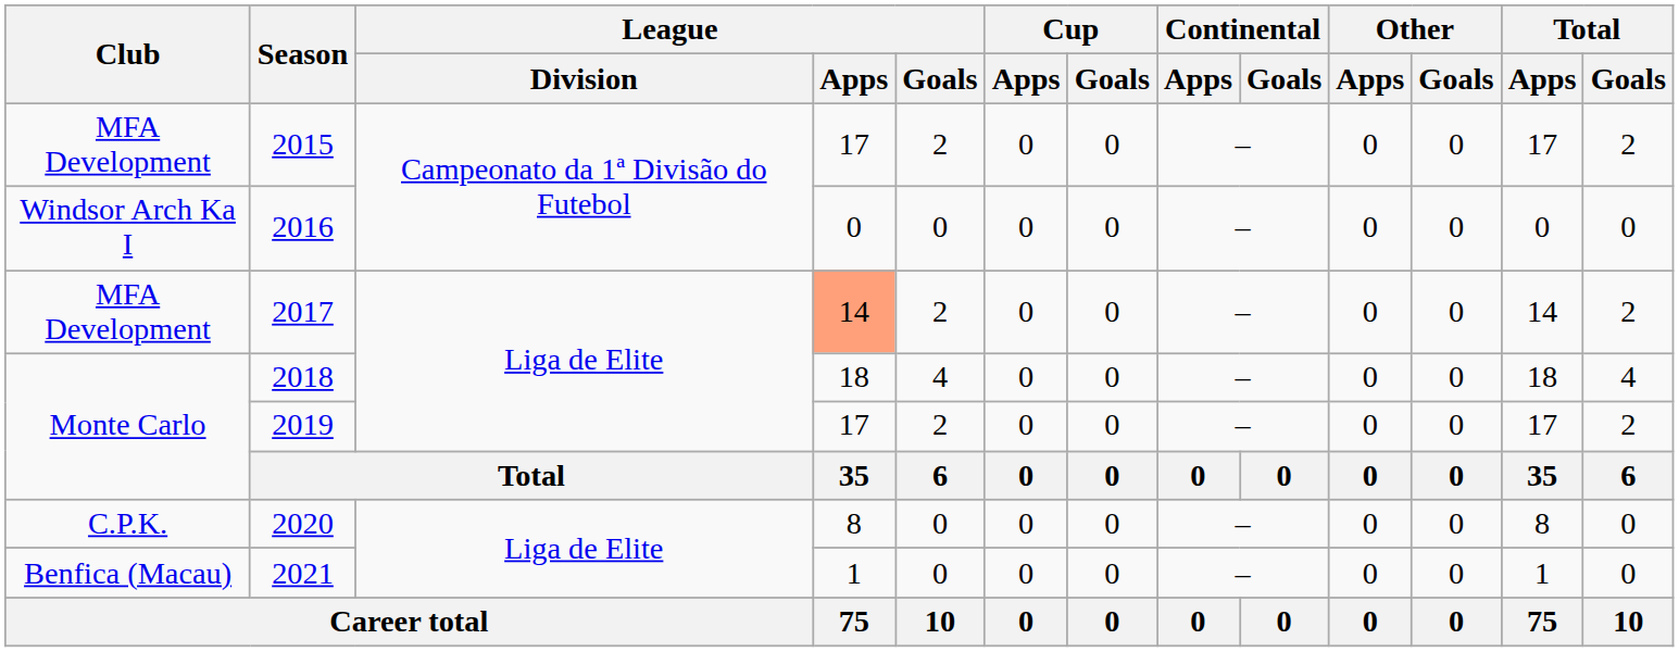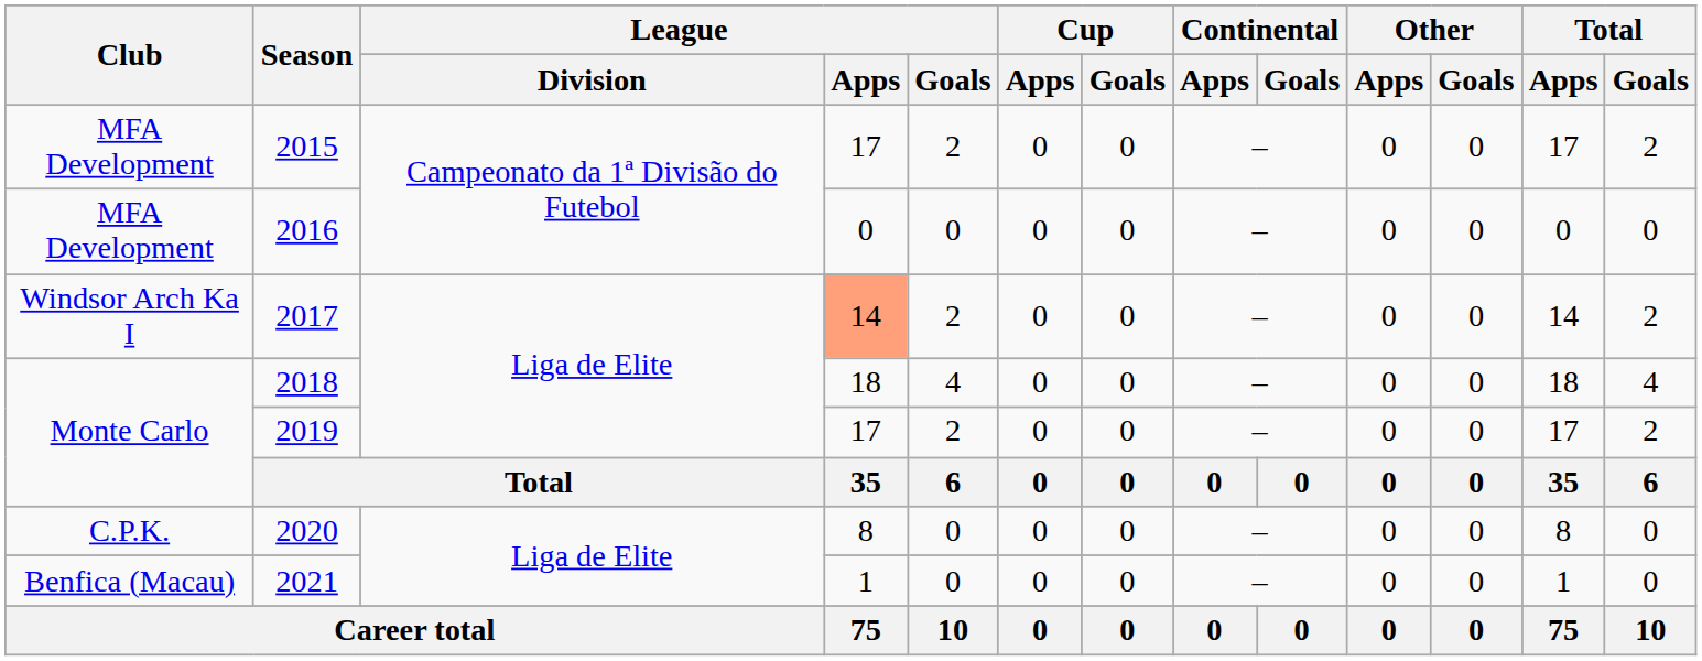2016 | Club: Windsor Arch Ka I -> MFA Development
2017 | Club: MFA Development -> Windsor Arch Ka I
